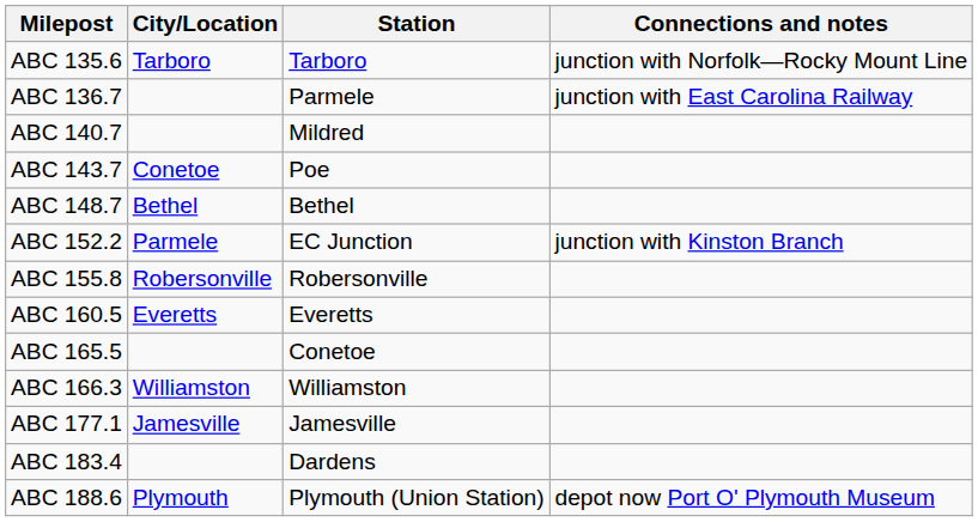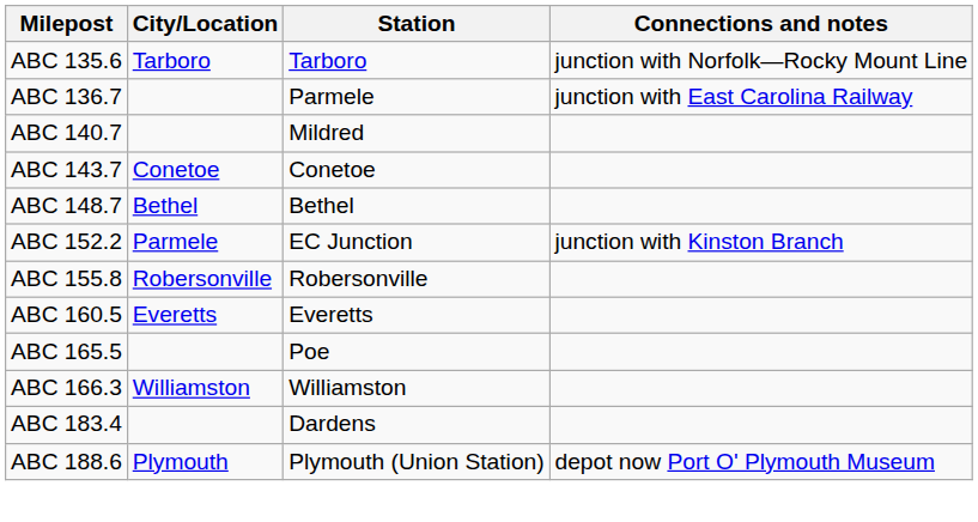ABC 143.7 | Station: Poe -> Conetoe
ABC 165.5 | Station: Conetoe -> Poe
- row: ABC 177.1 | Jamesville | Jamesville
